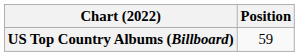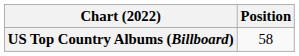US Top Country Albums (Billboard) | Position: 59 -> 58
